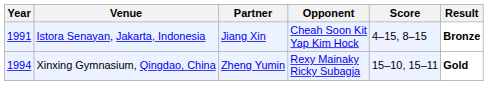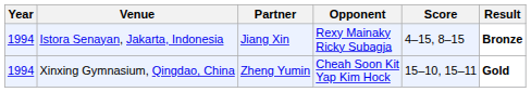Istora Senayan, Jakarta, Indonesia | Year: 1991 -> 1994
Istora Senayan, Jakarta, Indonesia | Opponent: Cheah Soon Kit Yap Kim Hock -> Rexy Mainaky Ricky Subagja
Xinxing Gymnasium, Qingdao, China | Opponent: Rexy Mainaky Ricky Subagja -> Cheah Soon Kit Yap Kim Hock
